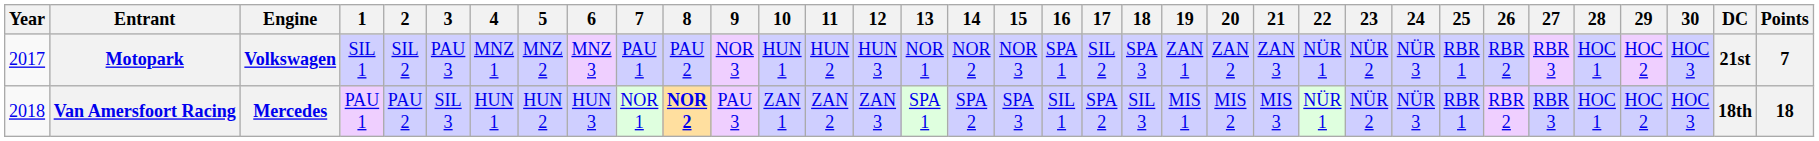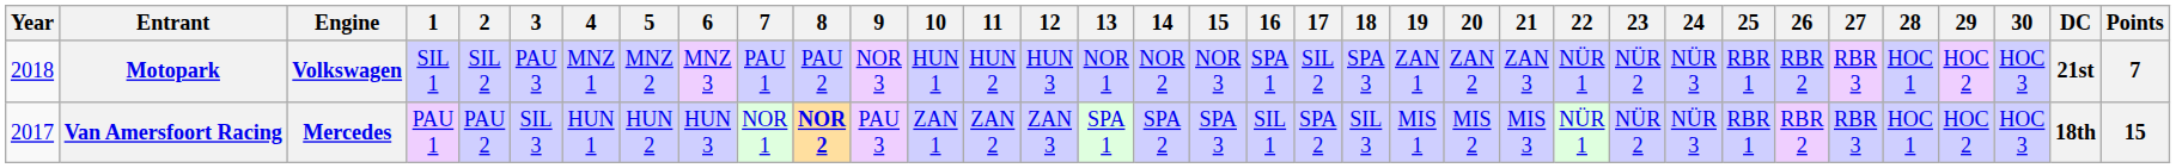Motopark | Year: 2017 -> 2018
Van Amersfoort Racing | Year: 2018 -> 2017
Van Amersfoort Racing | Points: 18 -> 15
